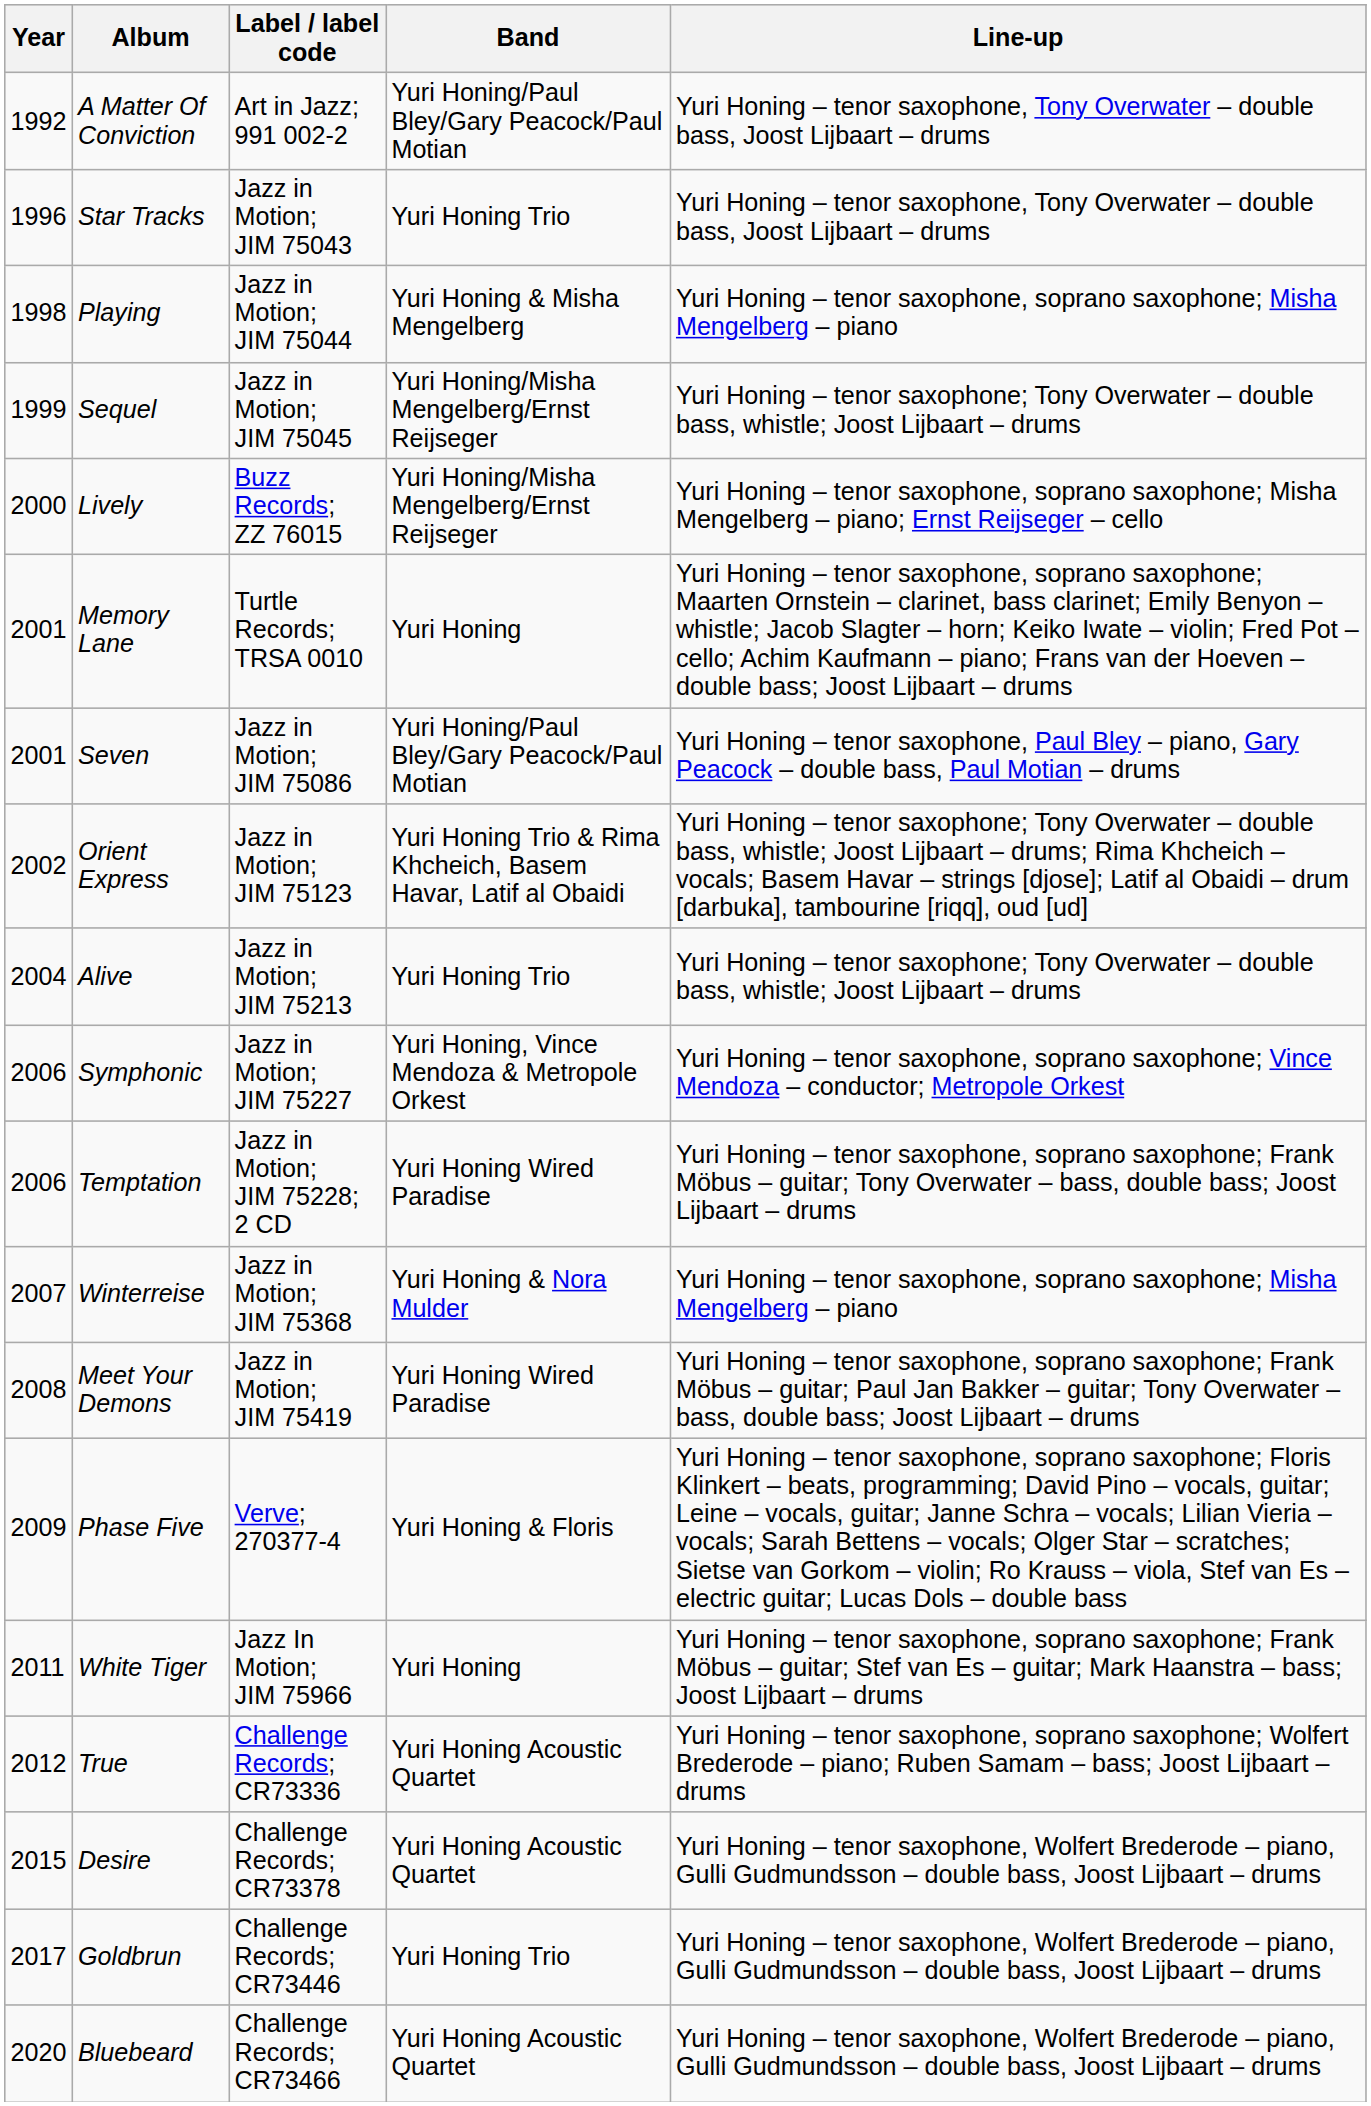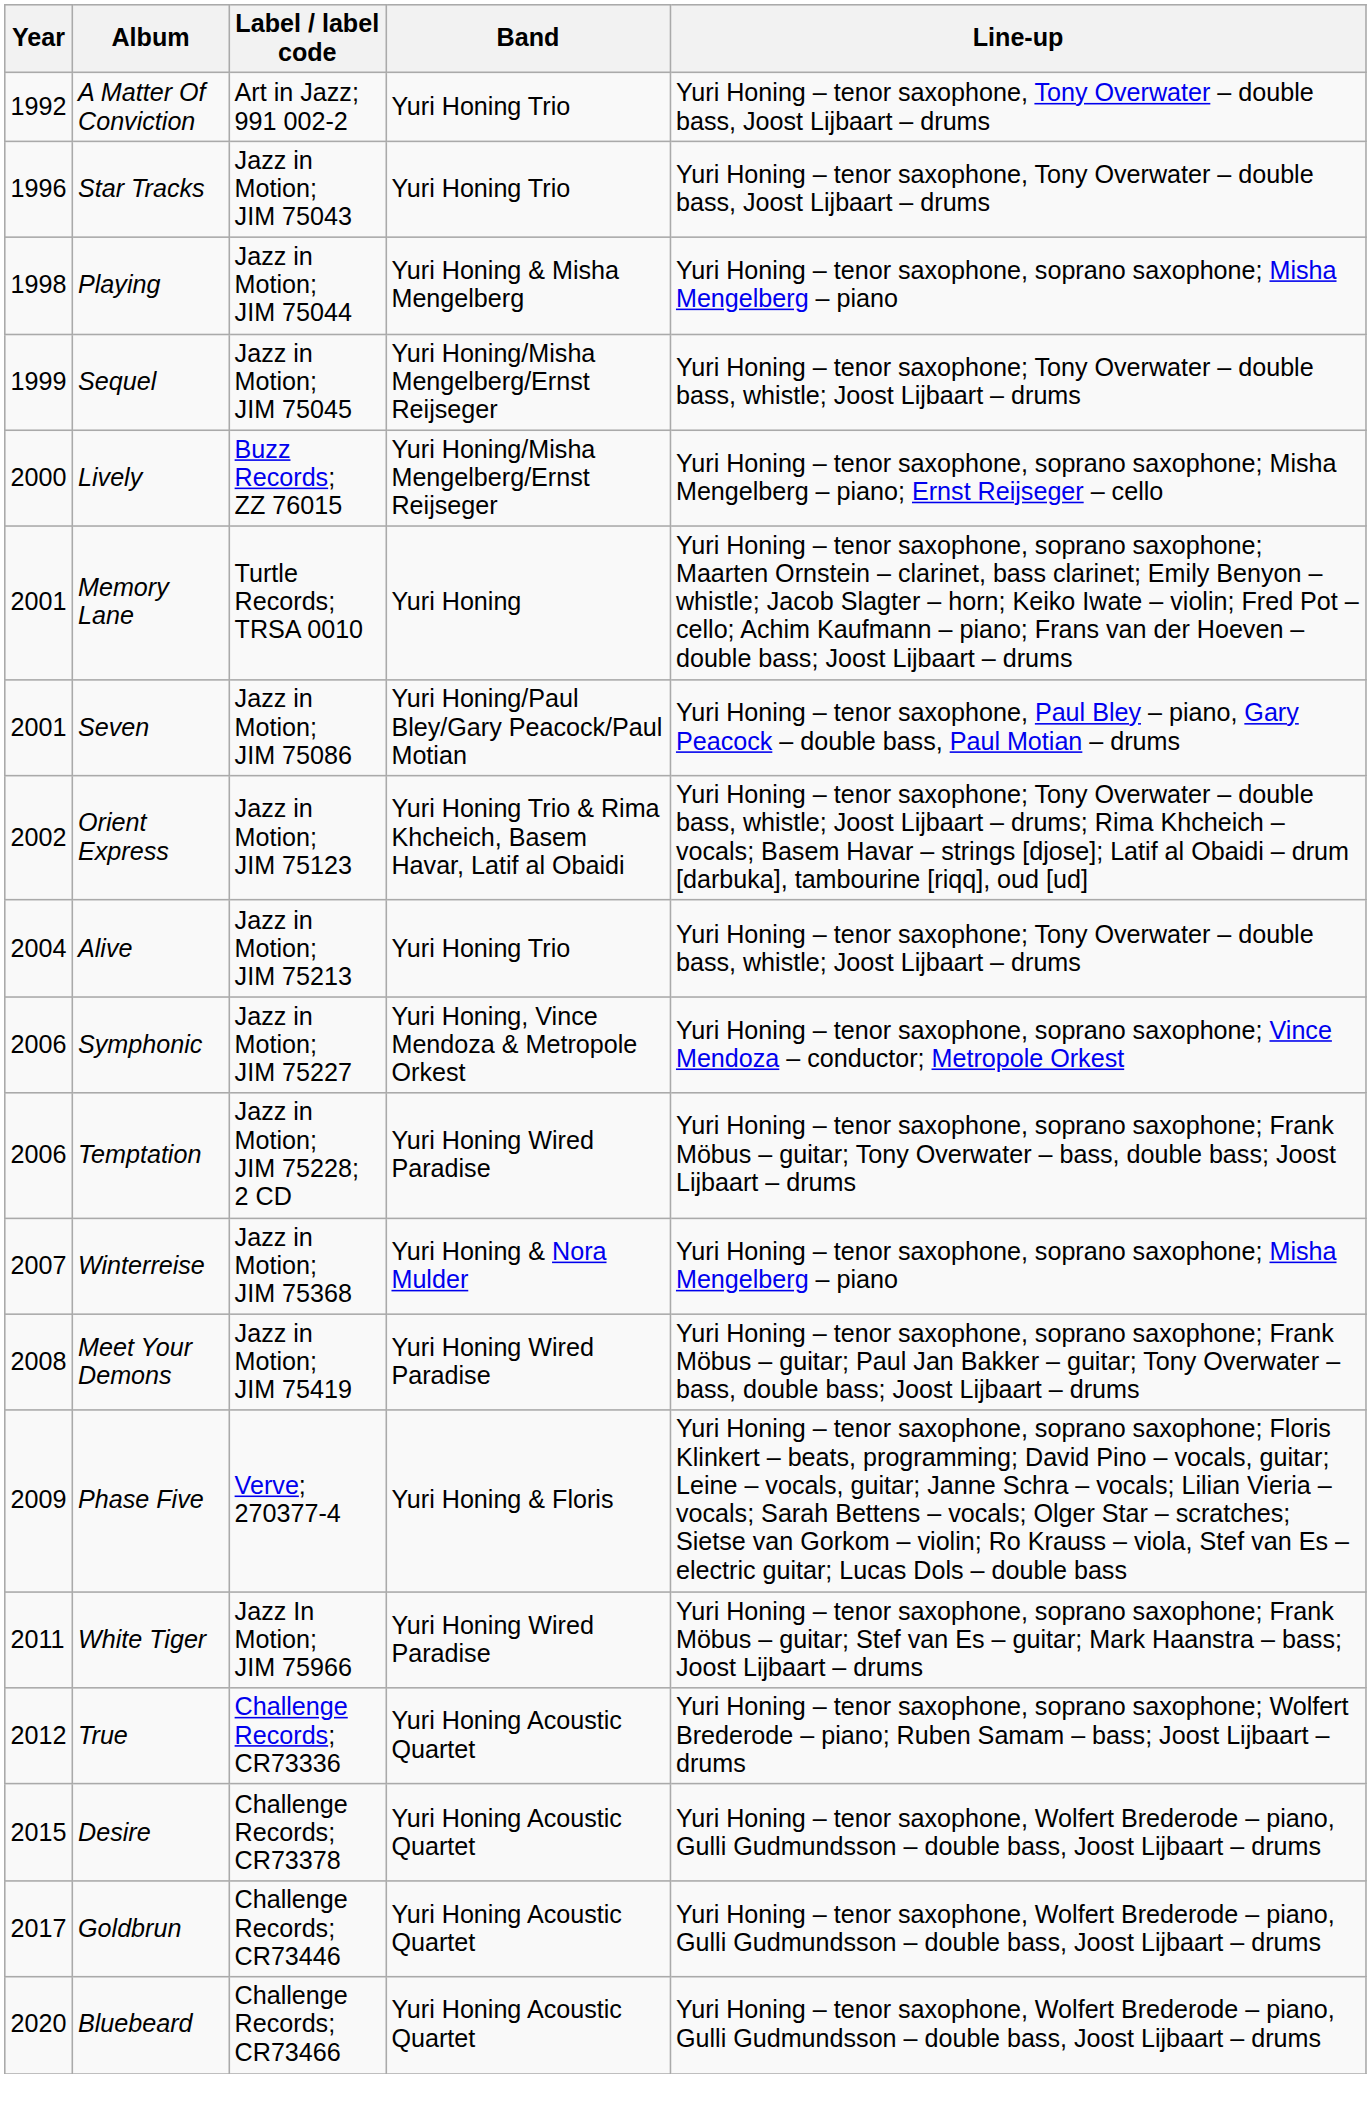A Matter Of Conviction | Band: Yuri Honing/Paul Bley/Gary Peacock/Paul Motian -> Yuri Honing Trio
White Tiger | Band: Yuri Honing -> Yuri Honing Wired Paradise
Goldbrun | Band: Yuri Honing Trio -> Yuri Honing Acoustic Quartet
